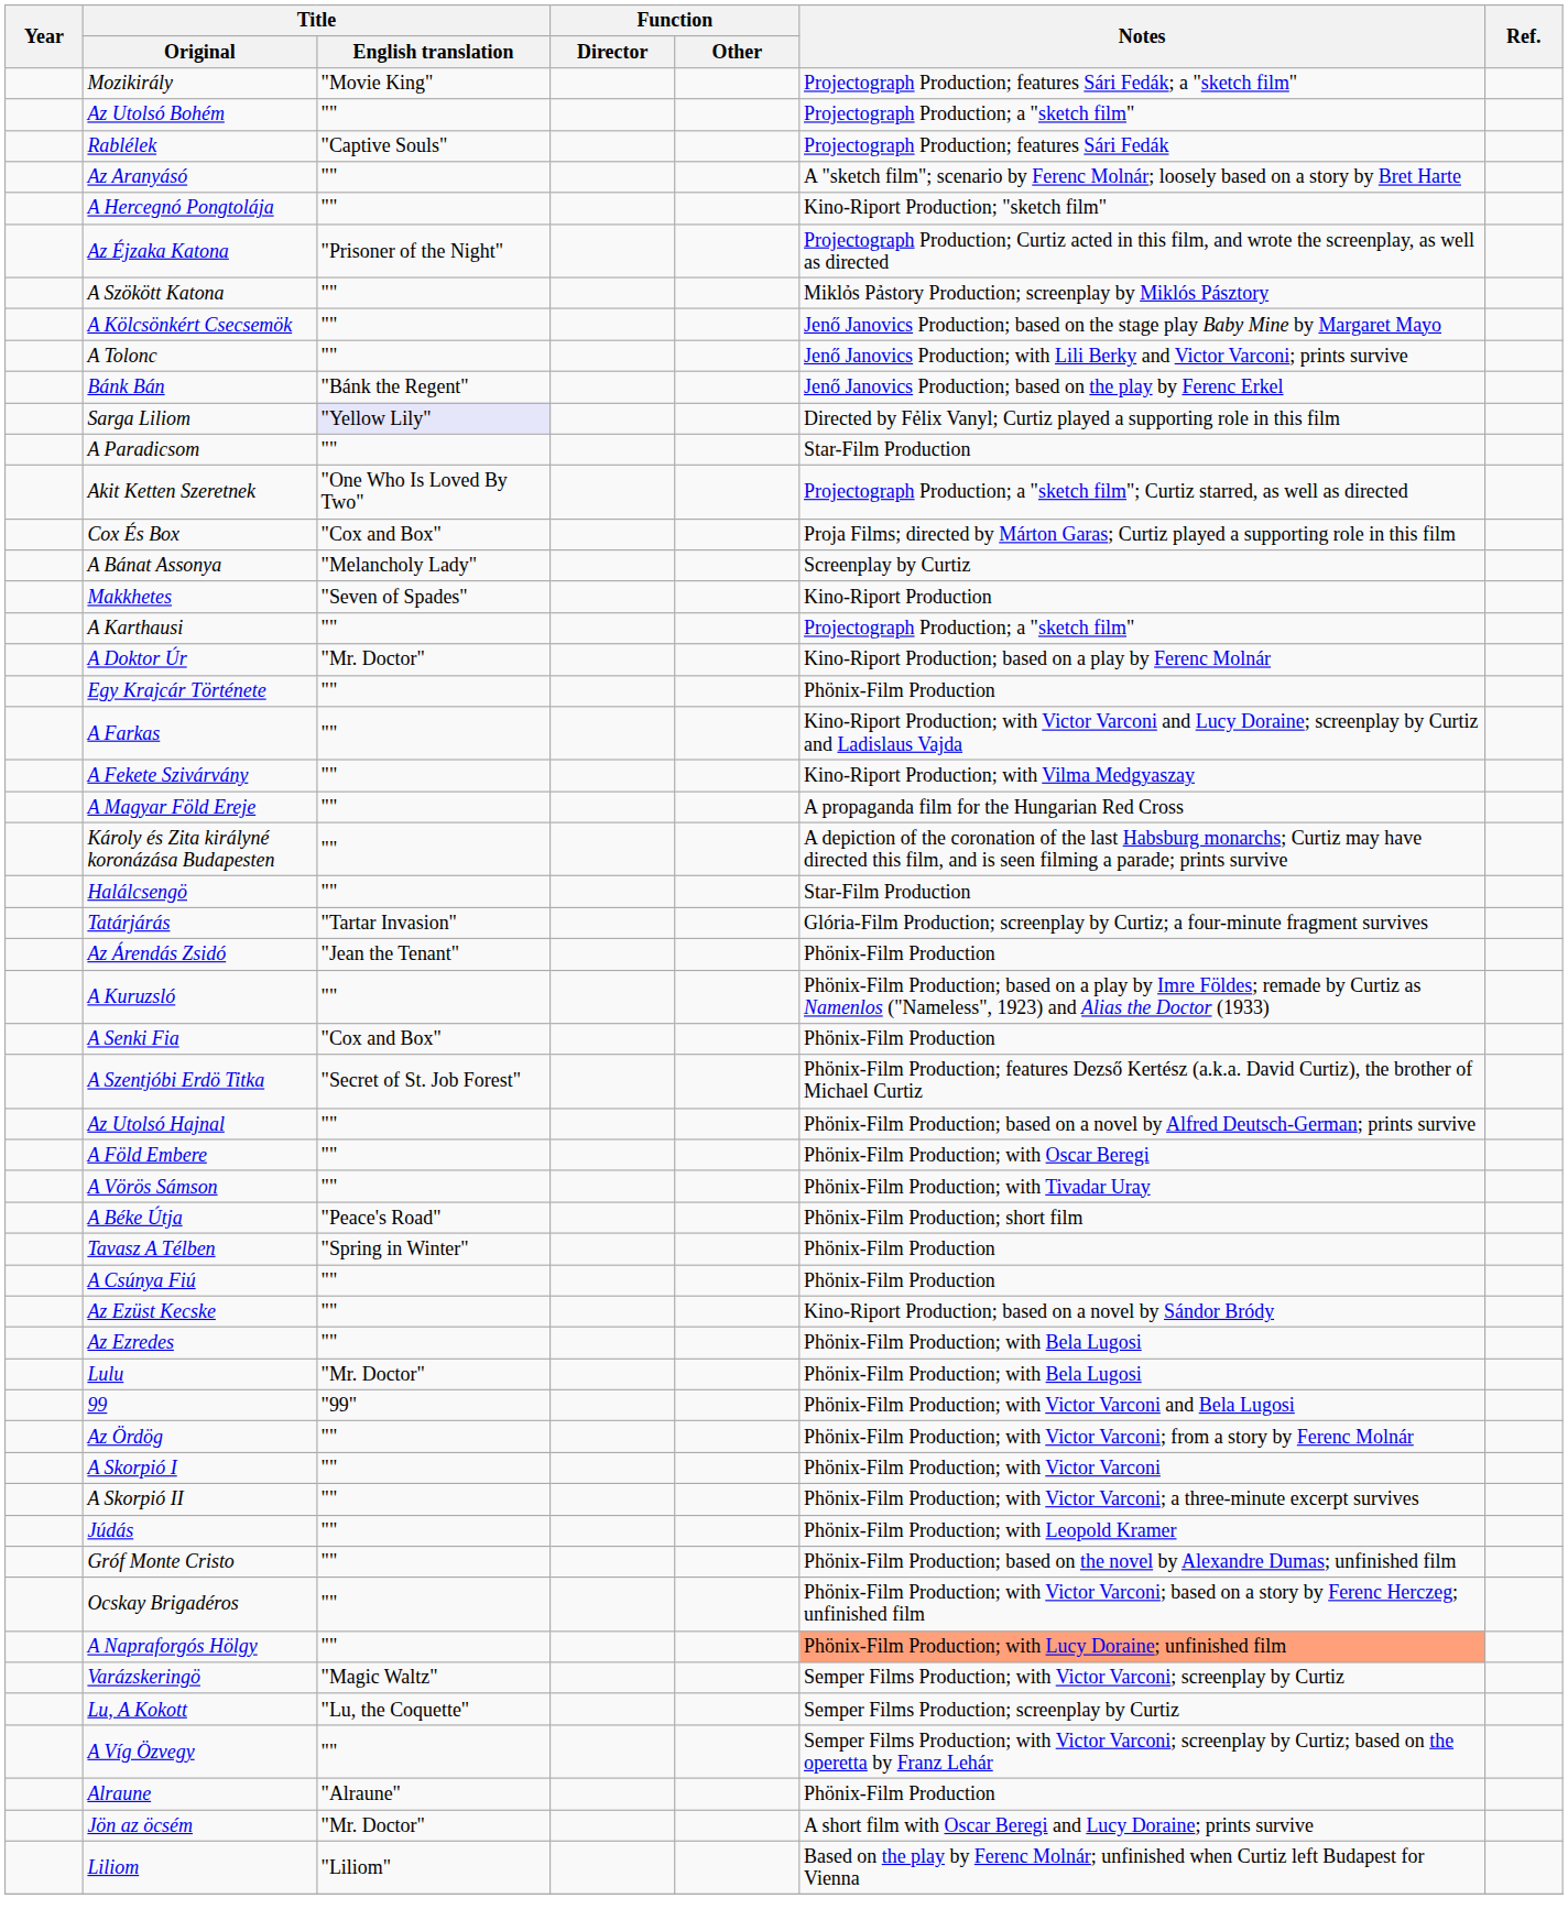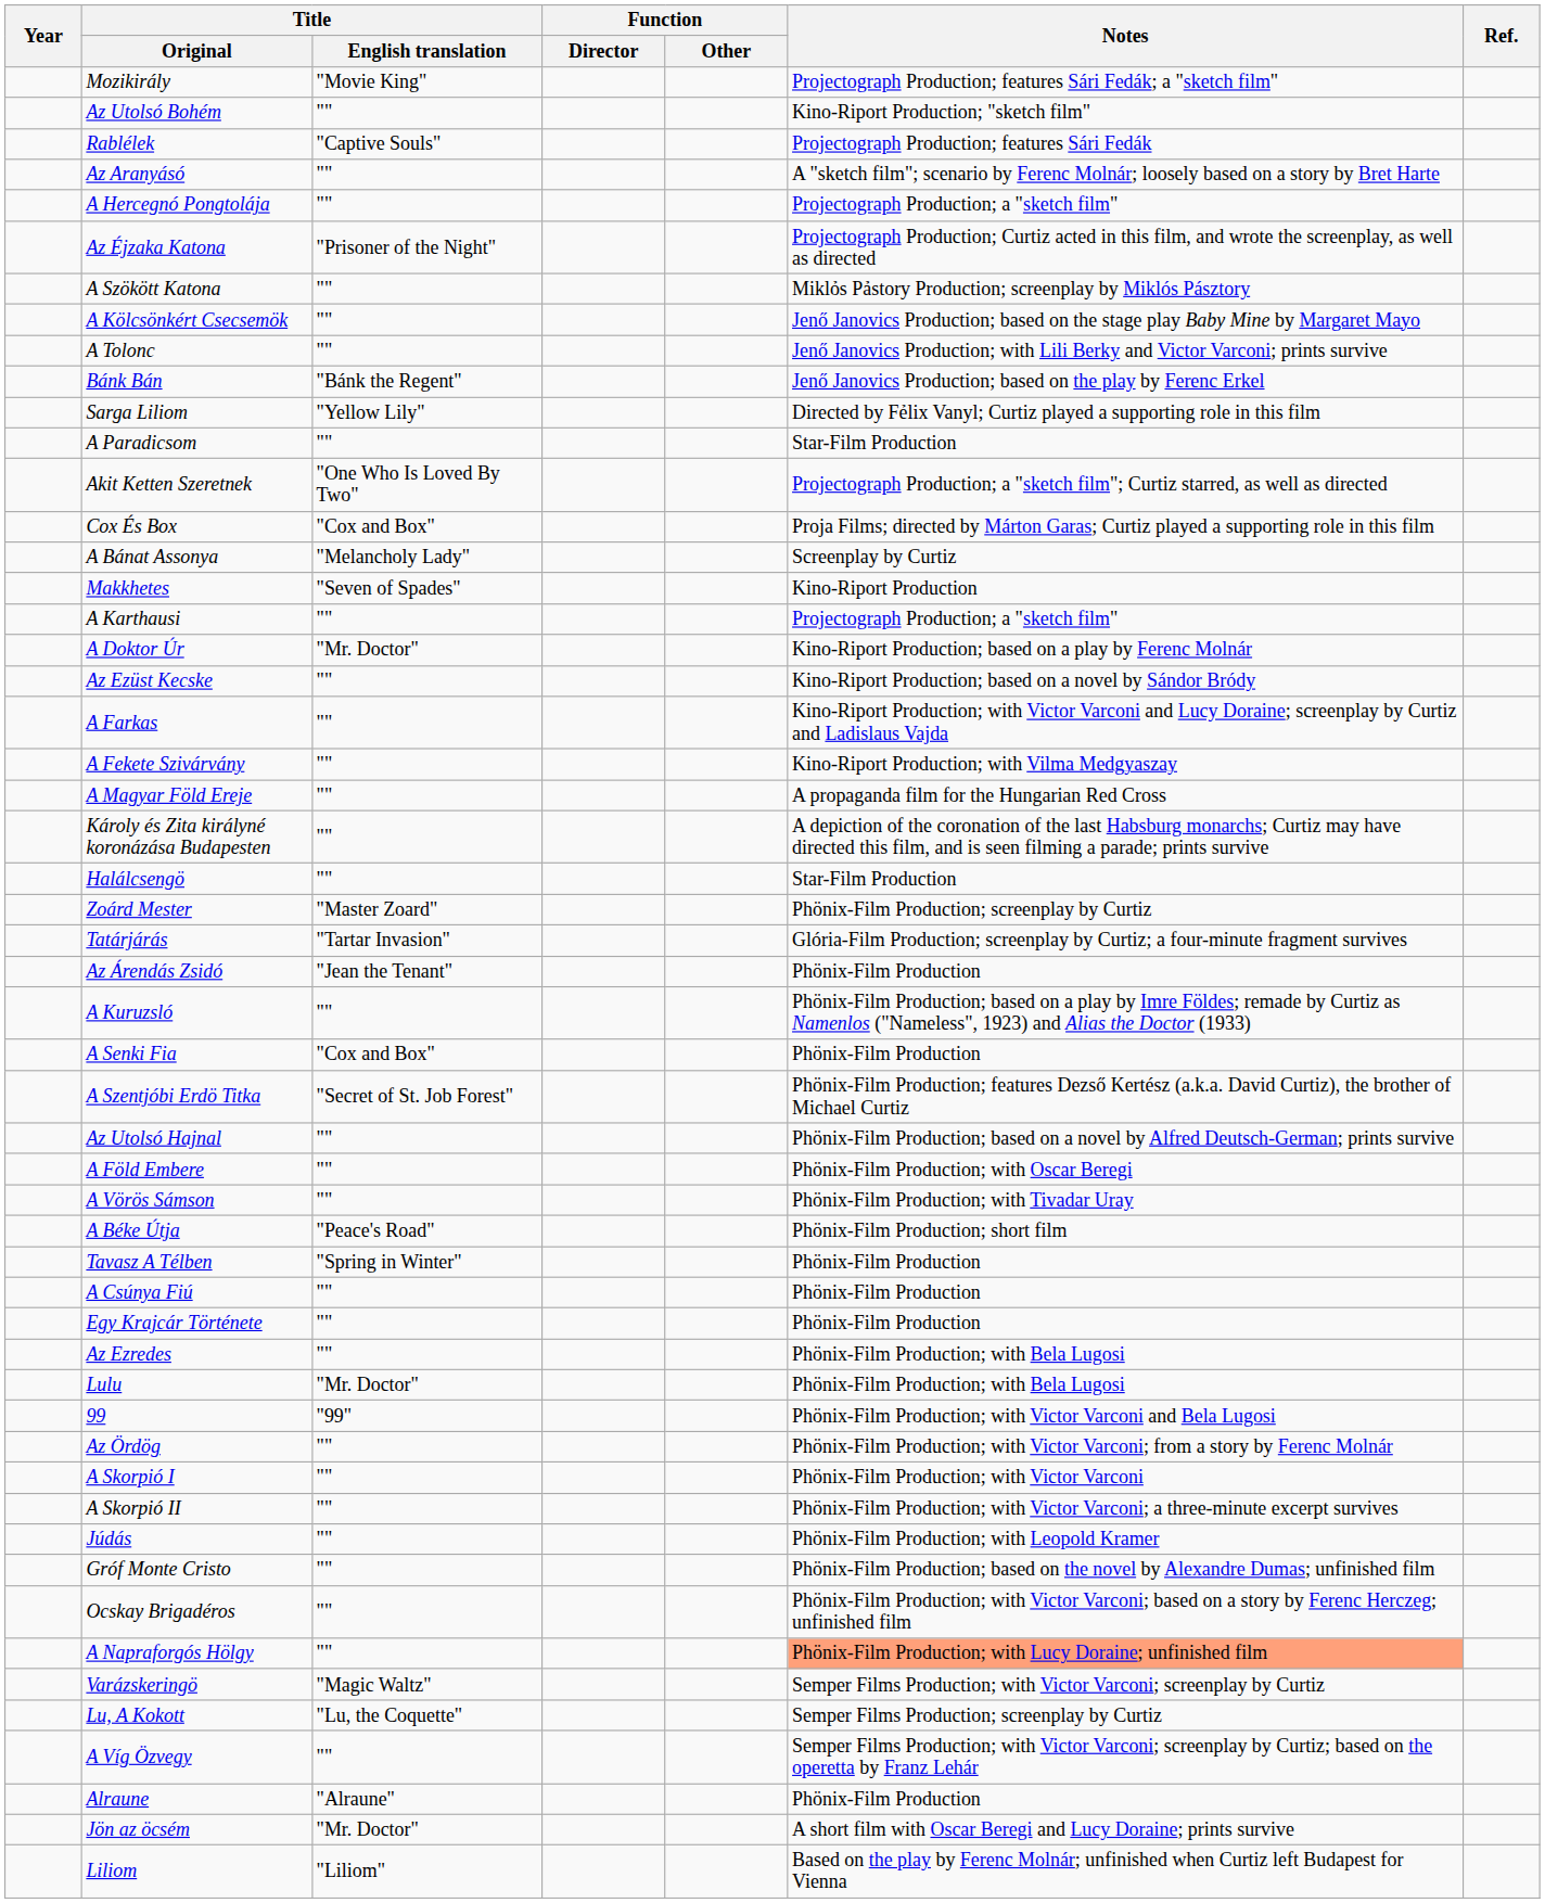Az Utolsó Bohém | Notes: Projectograph Production; a "sketch film" -> Kino-Riport Production; "sketch film"
A Hercegnó Pongtolája | Notes: Kino-Riport Production; "sketch film" -> Projectograph Production; a "sketch film"
Sarga Liliom | Title / English translation: lavender background -> no background
rows swapped: Az Ezüst Kecske <-> Egy Krajcár Története
+ row: Zoárd Mester | "Master Zoard" | Phönix-Film Production; screenplay by Curtiz
